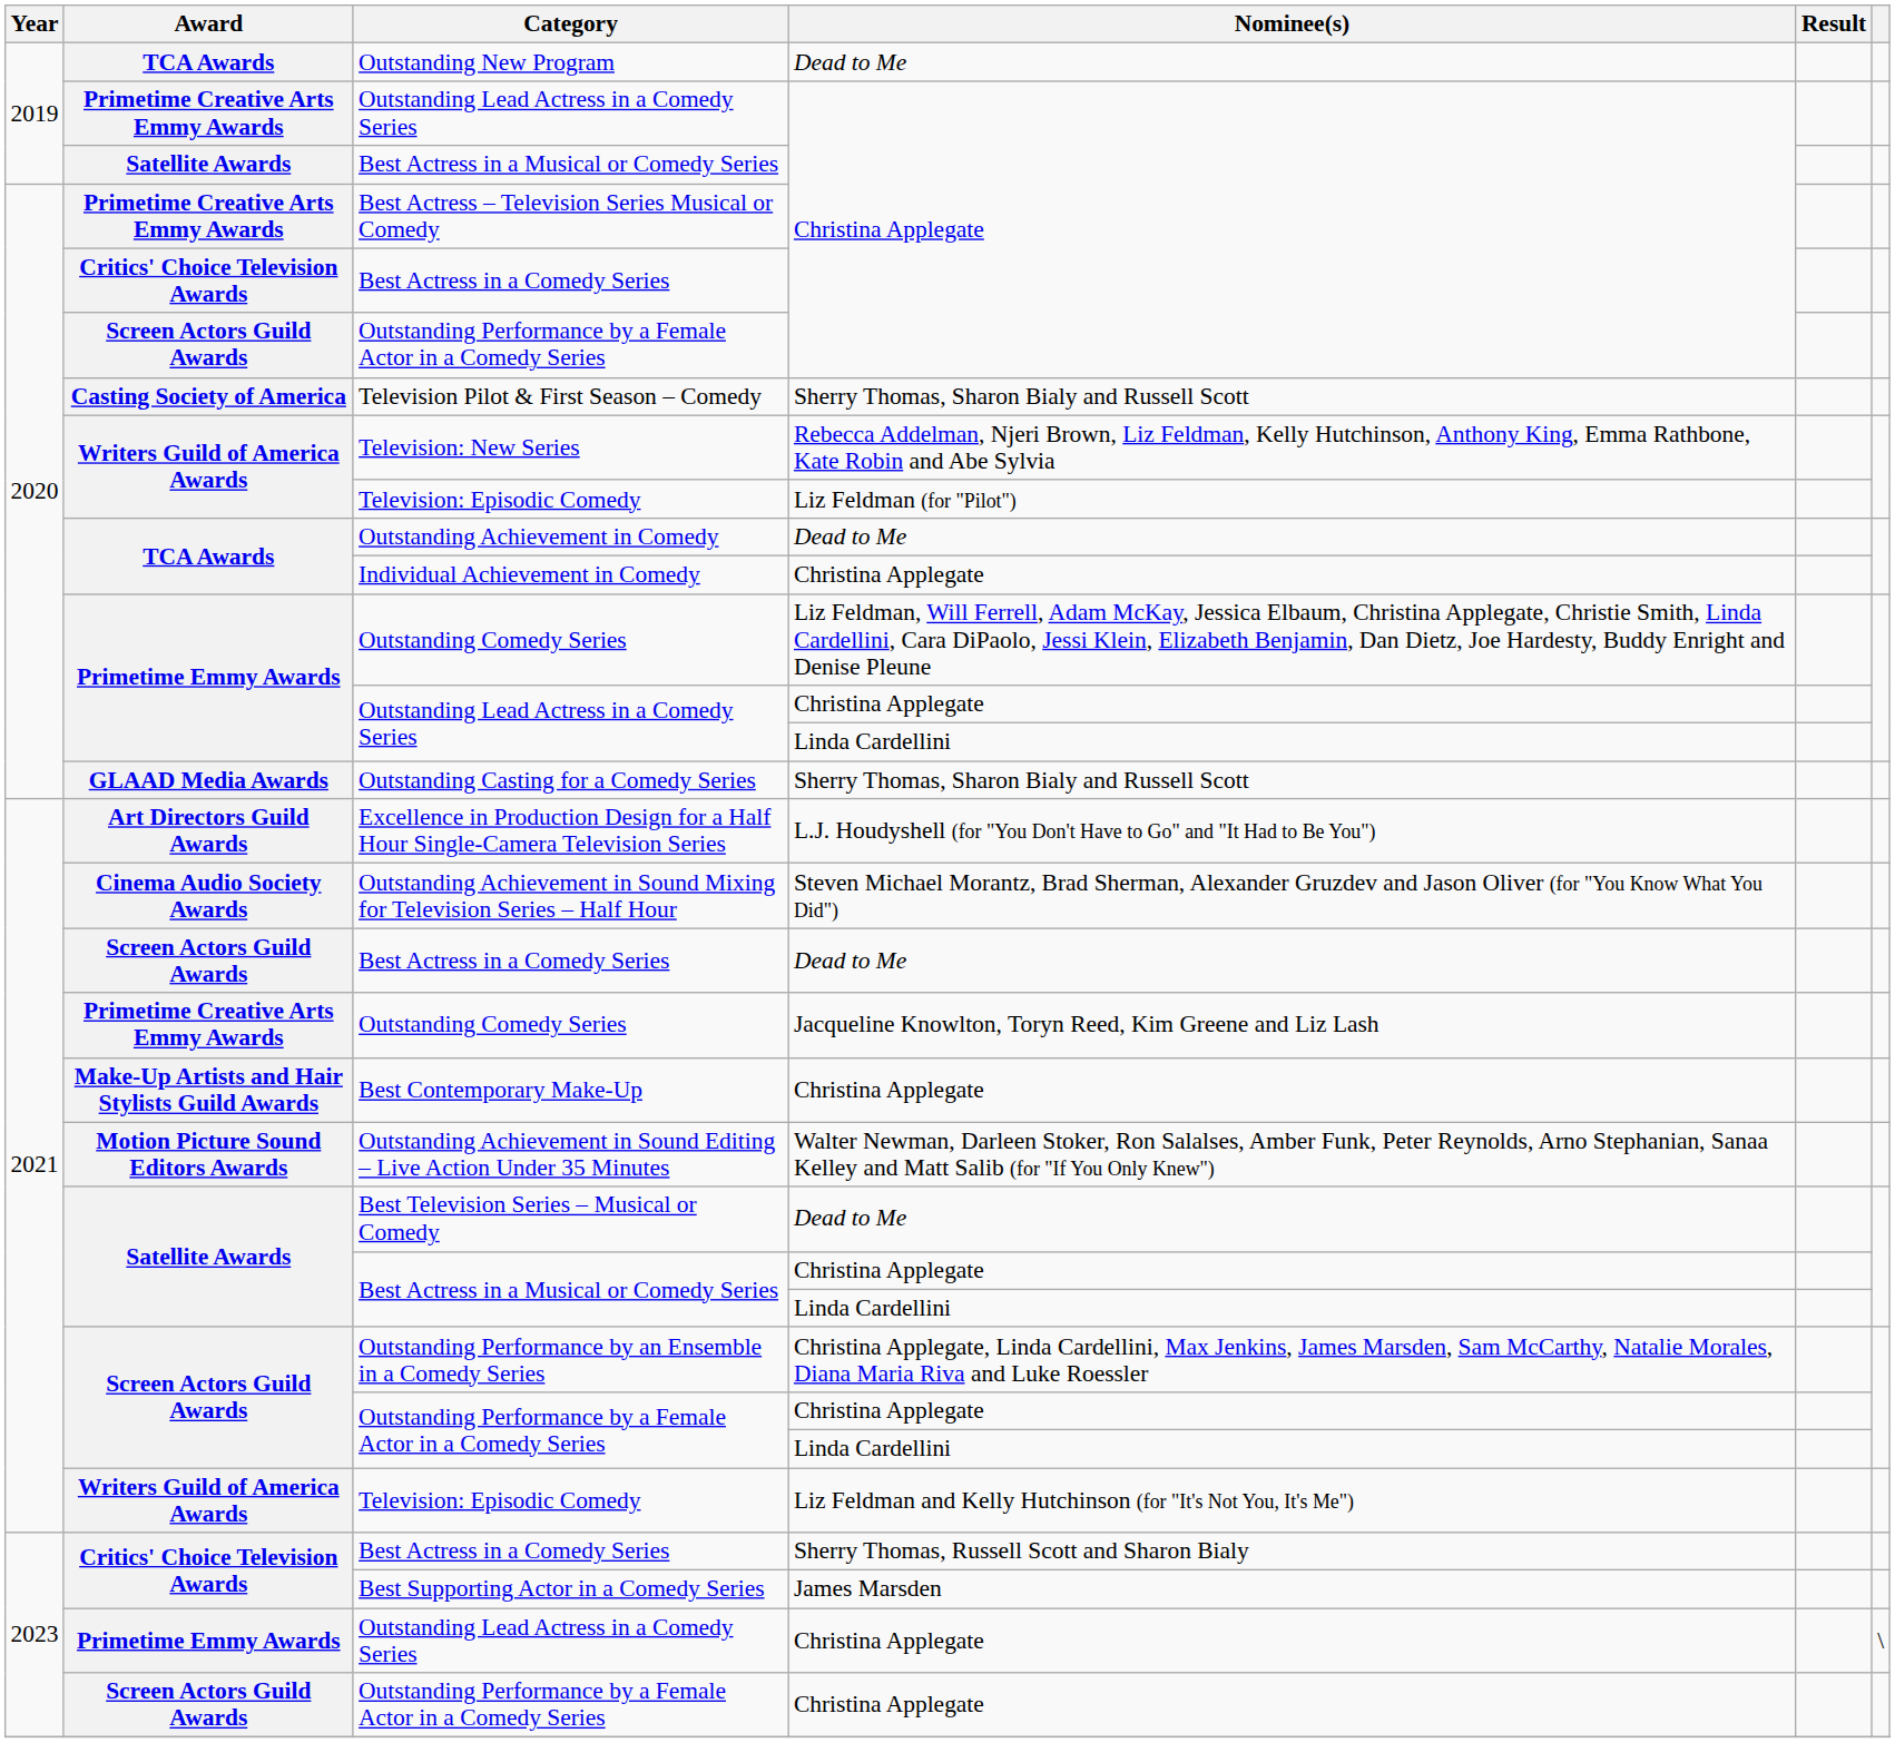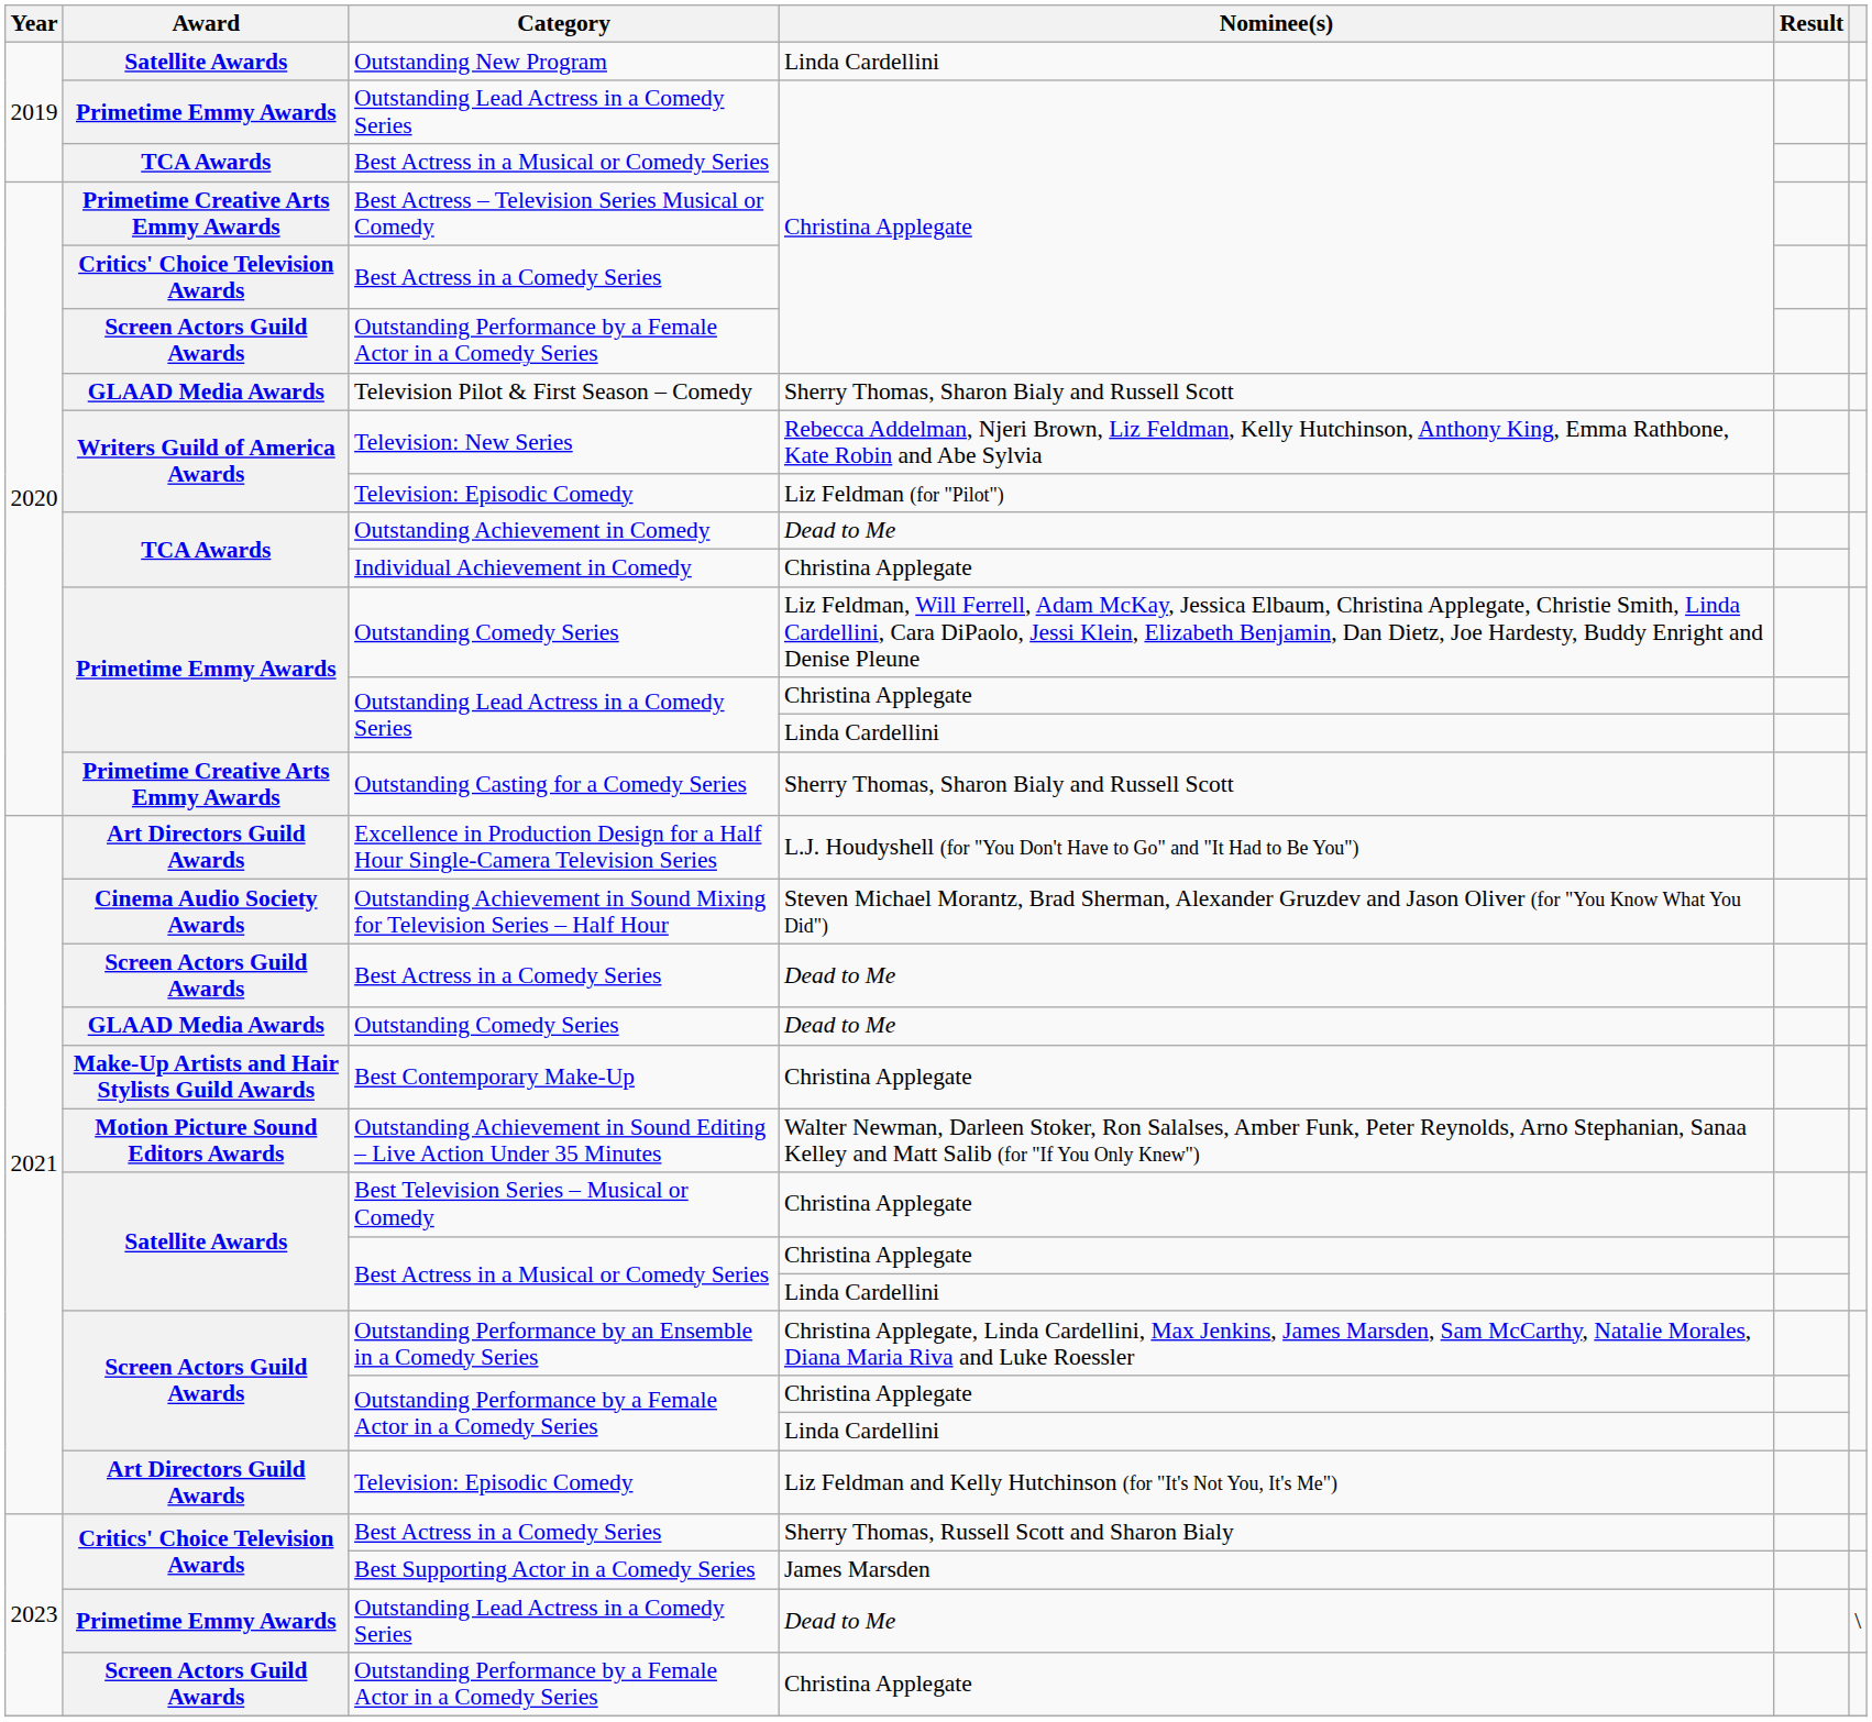Outstanding New Program | Award: TCA Awards -> Satellite Awards
Outstanding New Program | Nominee(s): Dead to Me -> Linda Cardellini
2019 / Outstanding Lead Actress in a Comedy Series | Award: Primetime Creative Arts Emmy Awards -> Primetime Emmy Awards
2019 / Best Actress in a Musical or Comedy Series | Award: Satellite Awards -> TCA Awards
Television Pilot & First Season – Comedy | Award: Casting Society of America -> GLAAD Media Awards
Outstanding Casting for a Comedy Series | Award: GLAAD Media Awards -> Primetime Creative Arts Emmy Awards
2021 / Outstanding Comedy Series | Award: Primetime Creative Arts Emmy Awards -> GLAAD Media Awards
2021 / Outstanding Comedy Series | Nominee(s): Jacqueline Knowlton, Toryn Reed, Kim Greene and Liz Lash -> Dead to Me
Best Television Series – Musical or Comedy | Nominee(s): Dead to Me -> Christina Applegate
2021 / Television: Episodic Comedy | Award: Writers Guild of America Awards -> Art Directors Guild Awards
2023 / Outstanding Lead Actress in a Comedy Series | Nominee(s): Christina Applegate -> Dead to Me
